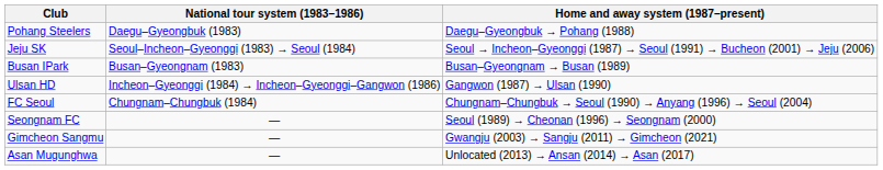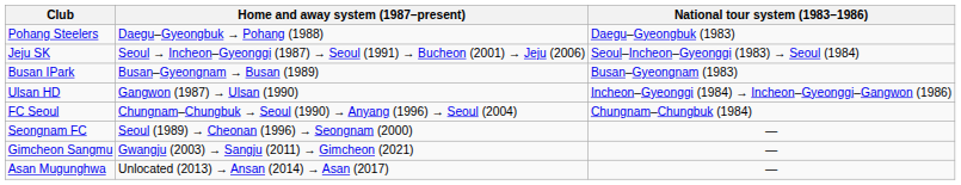columns swapped: National tour system (1983–1986) <-> Home and away system (1987–present)
